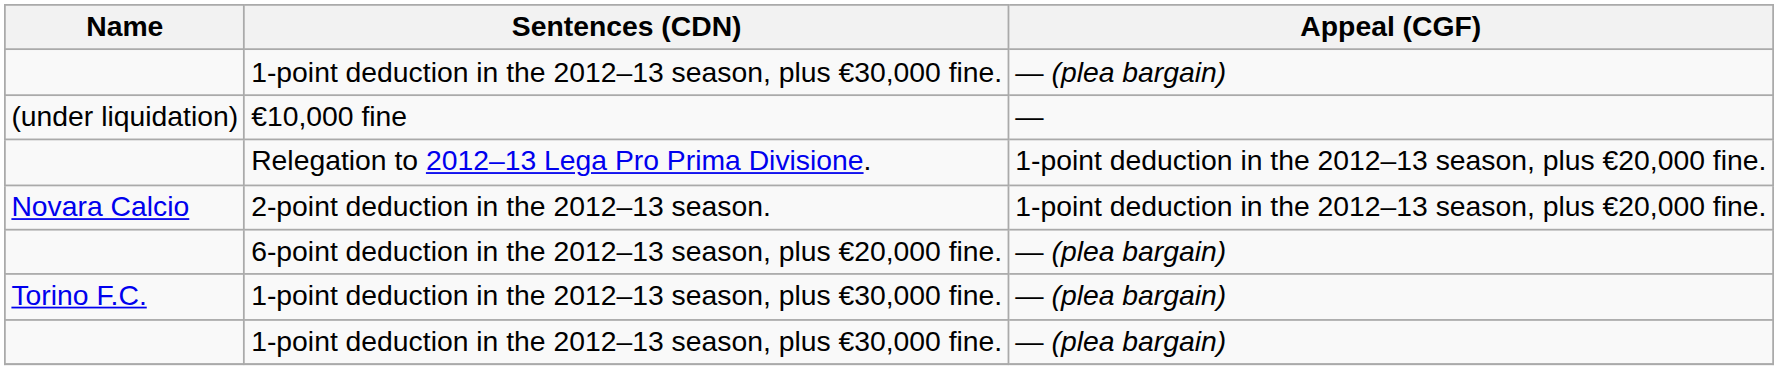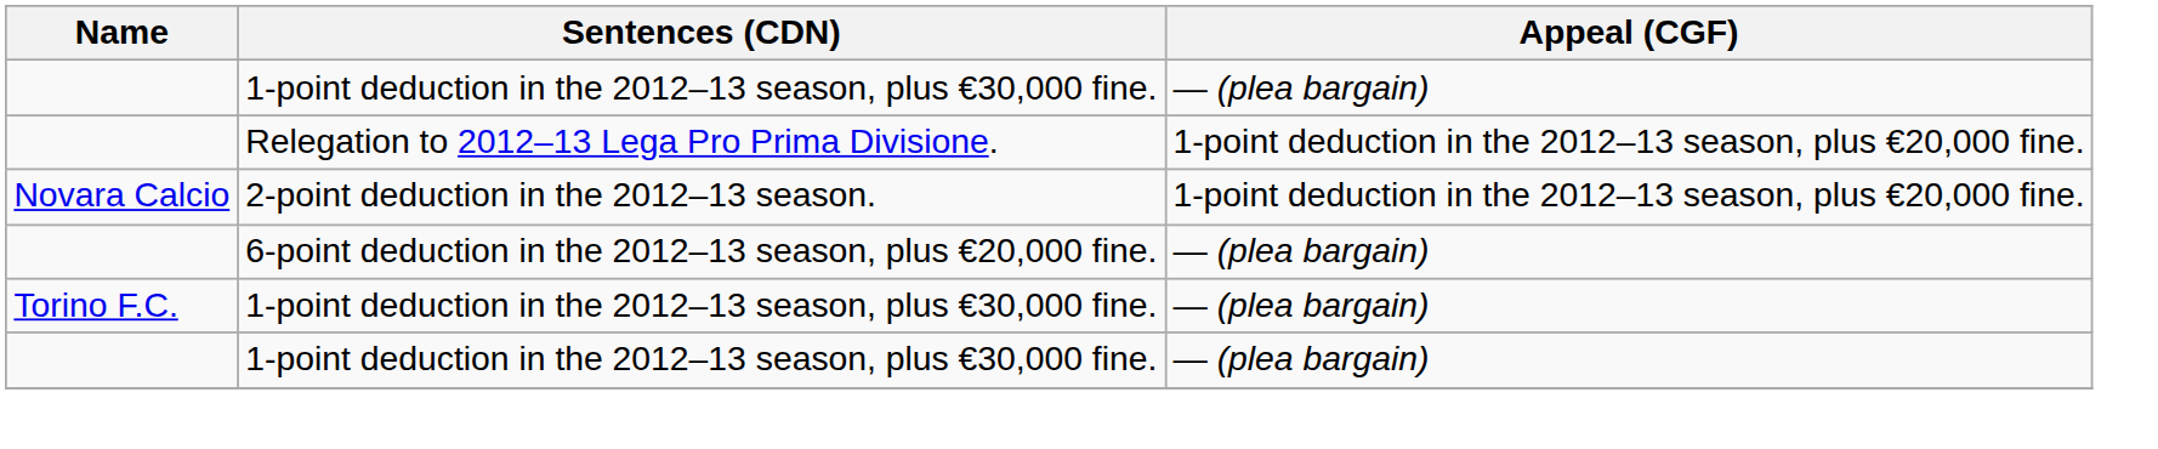- row: (under liquidation) | €10,000 fine | —
